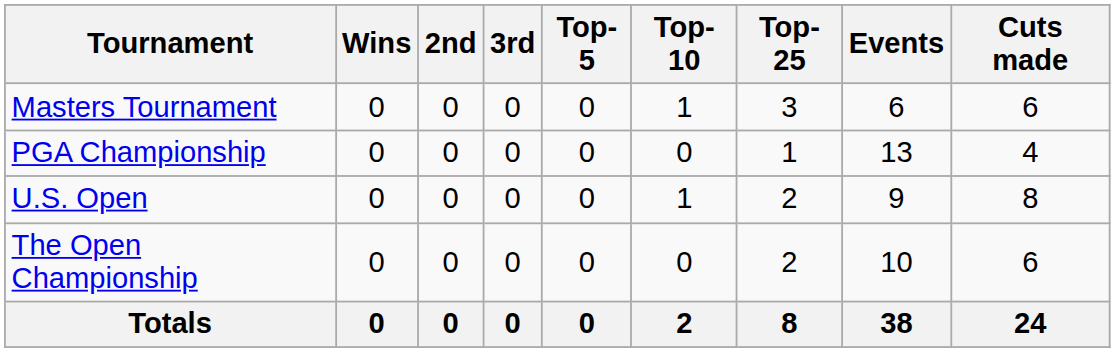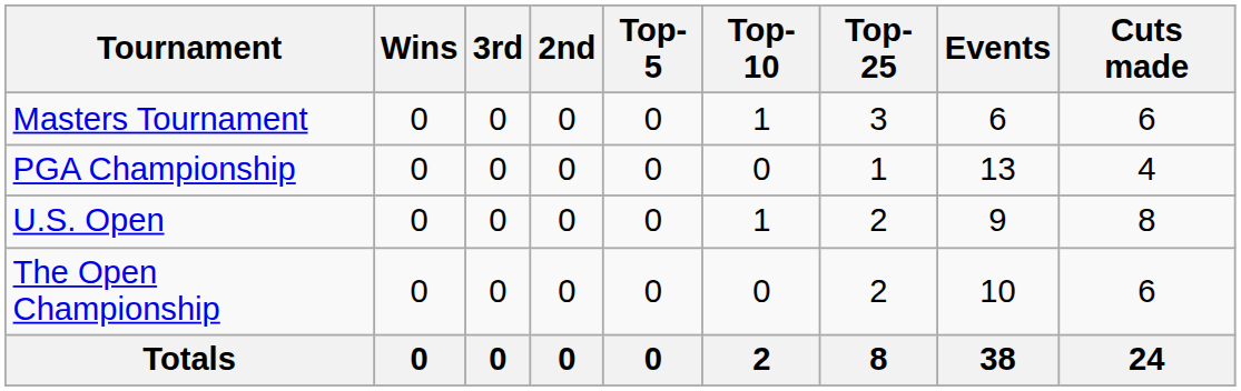columns swapped: 2nd <-> 3rd
